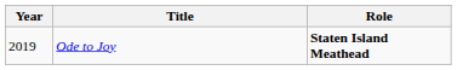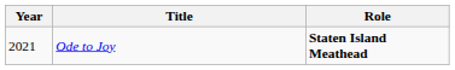Ode to Joy | Year: 2019 -> 2021
